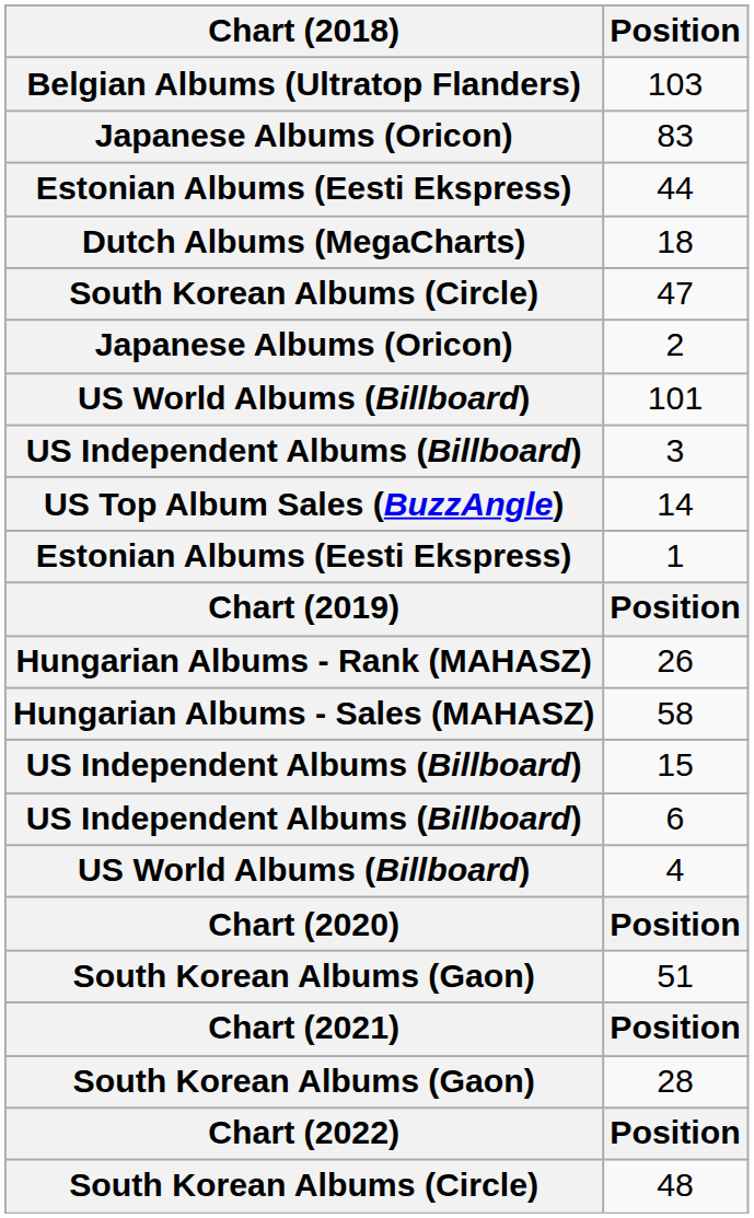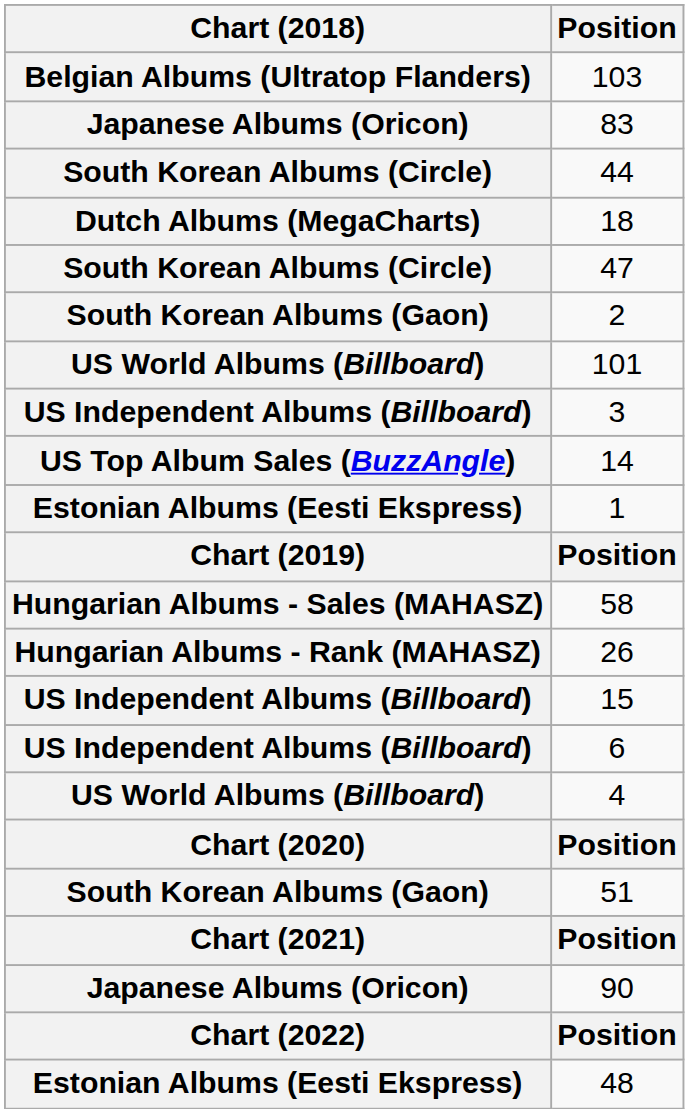44 | Chart (2018): Estonian Albums (Eesti Ekspress) -> South Korean Albums (Circle)
2 | Chart (2018): Japanese Albums (Oricon) -> South Korean Albums (Gaon)
rows swapped: 26 <-> 58
+ row: Japanese Albums (Oricon) | 90
- row: South Korean Albums (Gaon) | 28
48 | Chart (2018): South Korean Albums (Circle) -> Estonian Albums (Eesti Ekspress)
